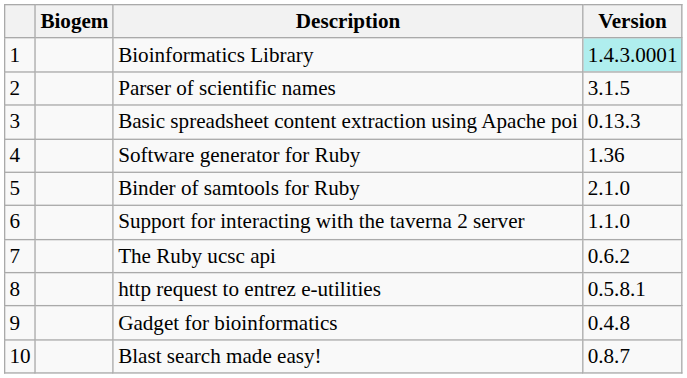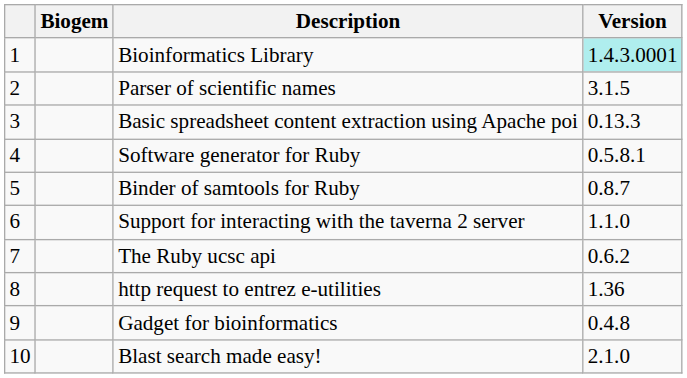Software generator for Ruby | Version: 1.36 -> 0.5.8.1
Binder of samtools for Ruby | Version: 2.1.0 -> 0.8.7
http request to entrez e-utilities | Version: 0.5.8.1 -> 1.36
Blast search made easy! | Version: 0.8.7 -> 2.1.0
